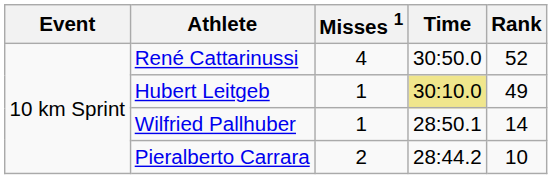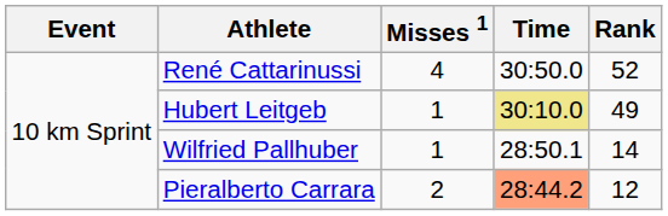Pieralberto Carrara | Time: no background -> lightsalmon background
Pieralberto Carrara | Rank: 10 -> 12
